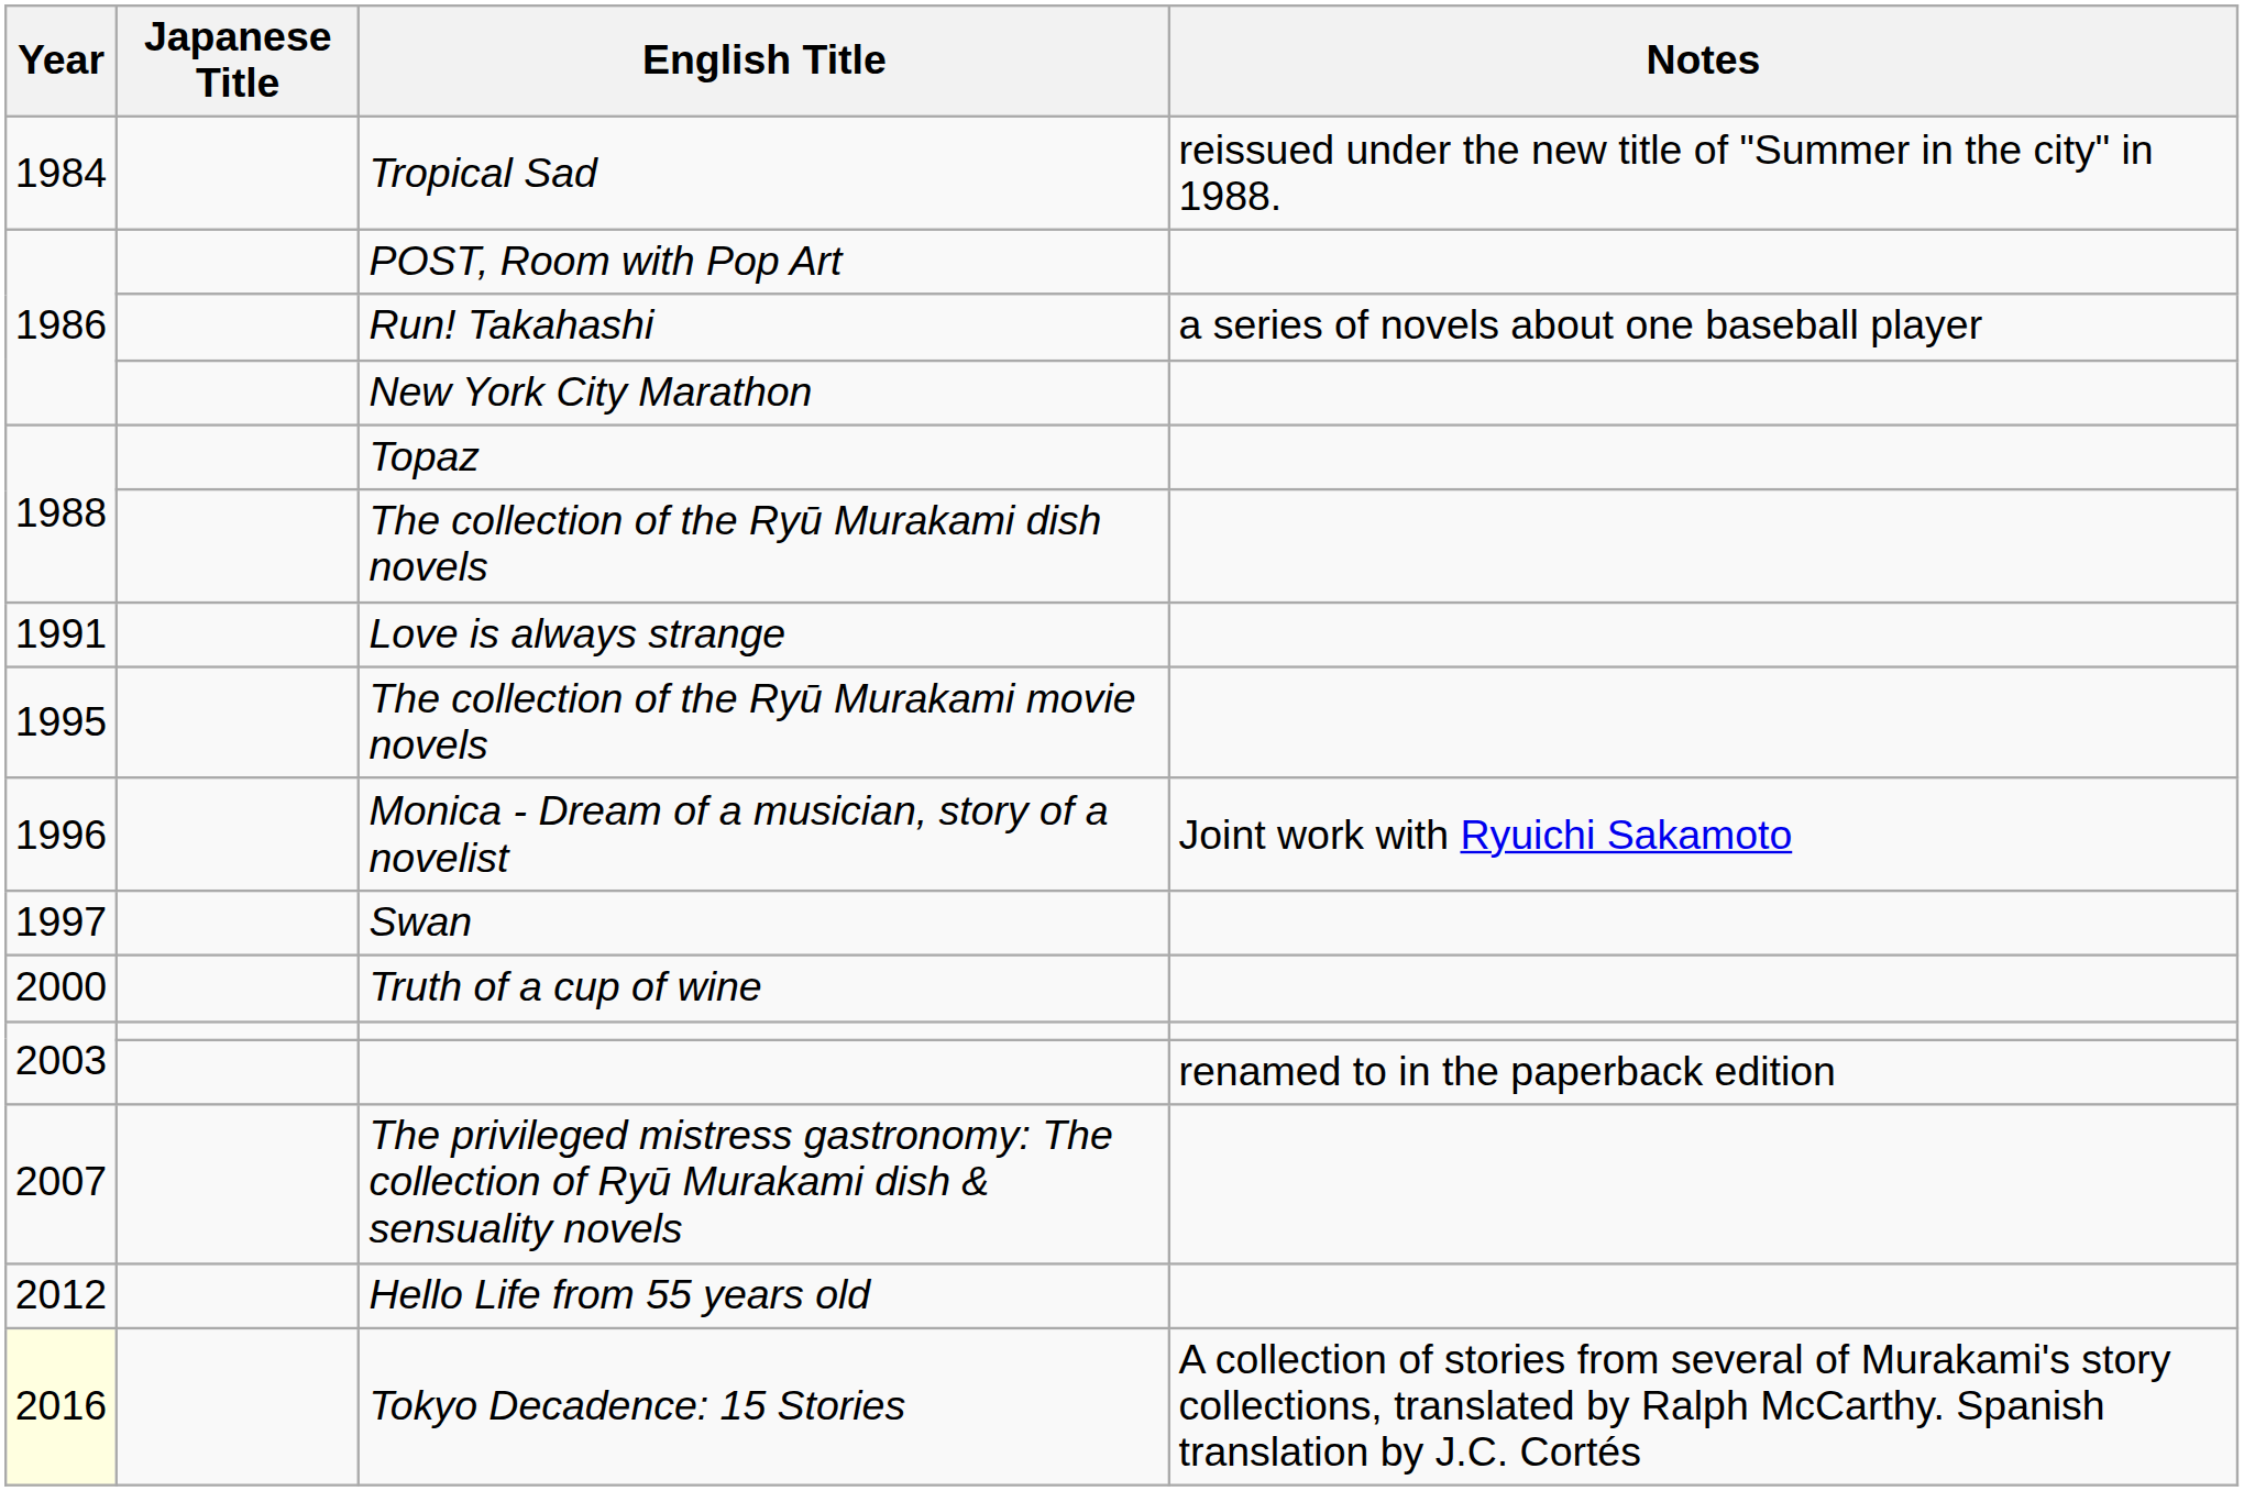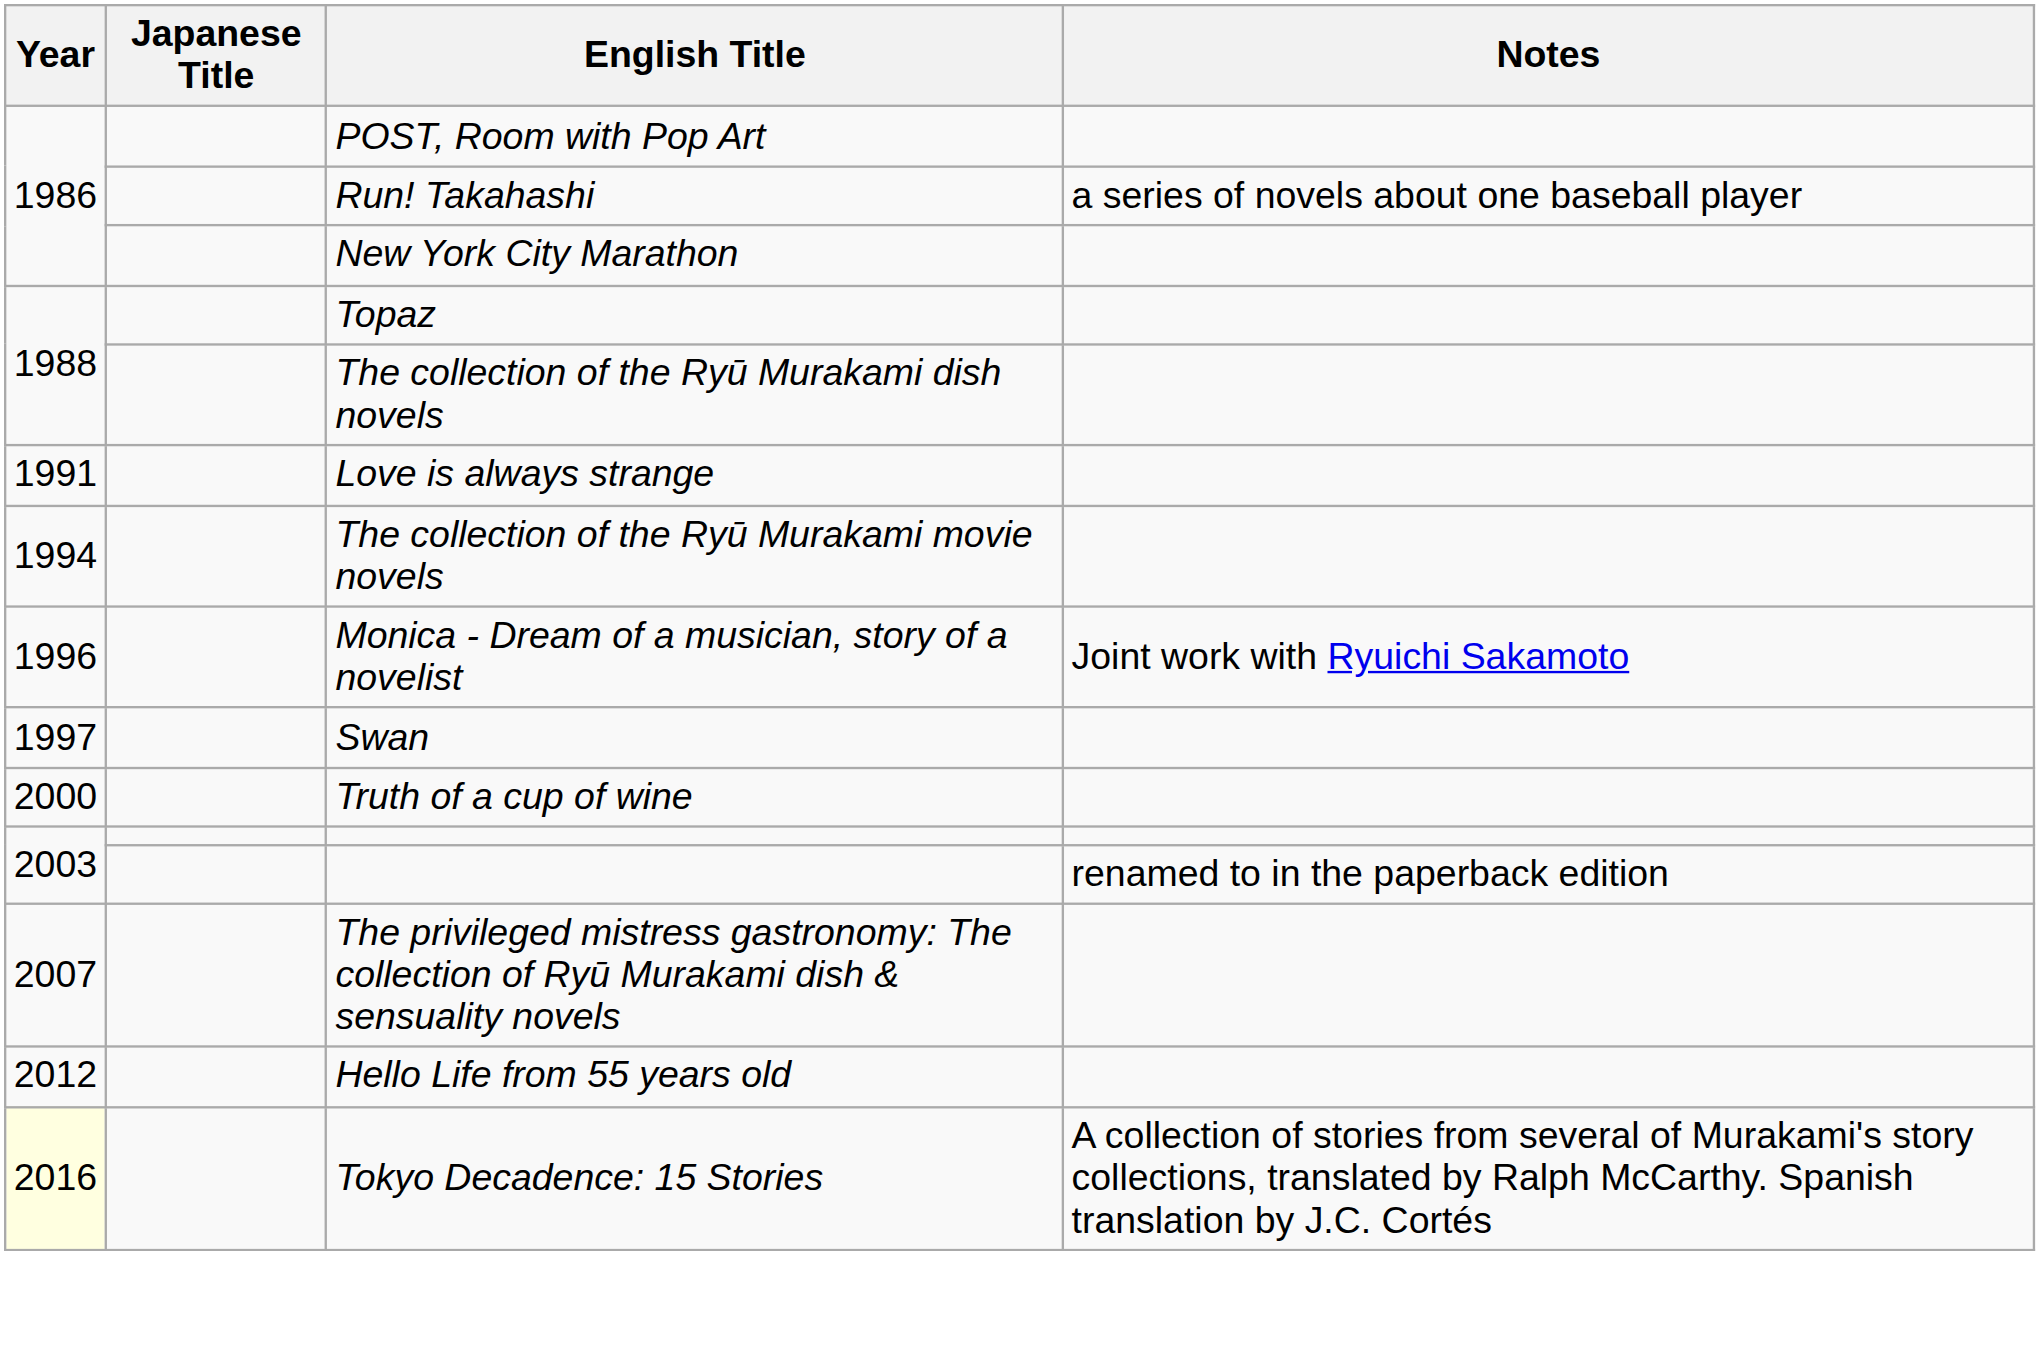- row: 1984 | Tropical Sad | reissued under the new title of "Summer in the city" in 1988.
The collection of the Ryū Murakami movie novels | Year: 1995 -> 1994
